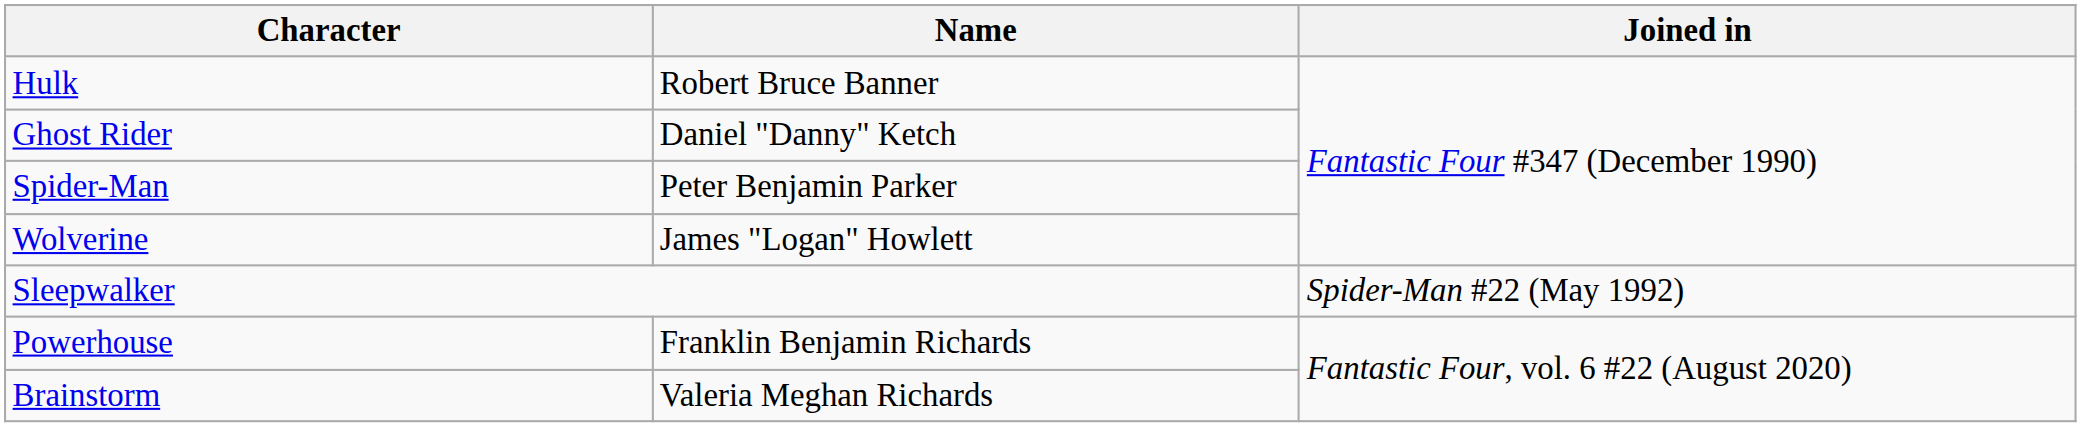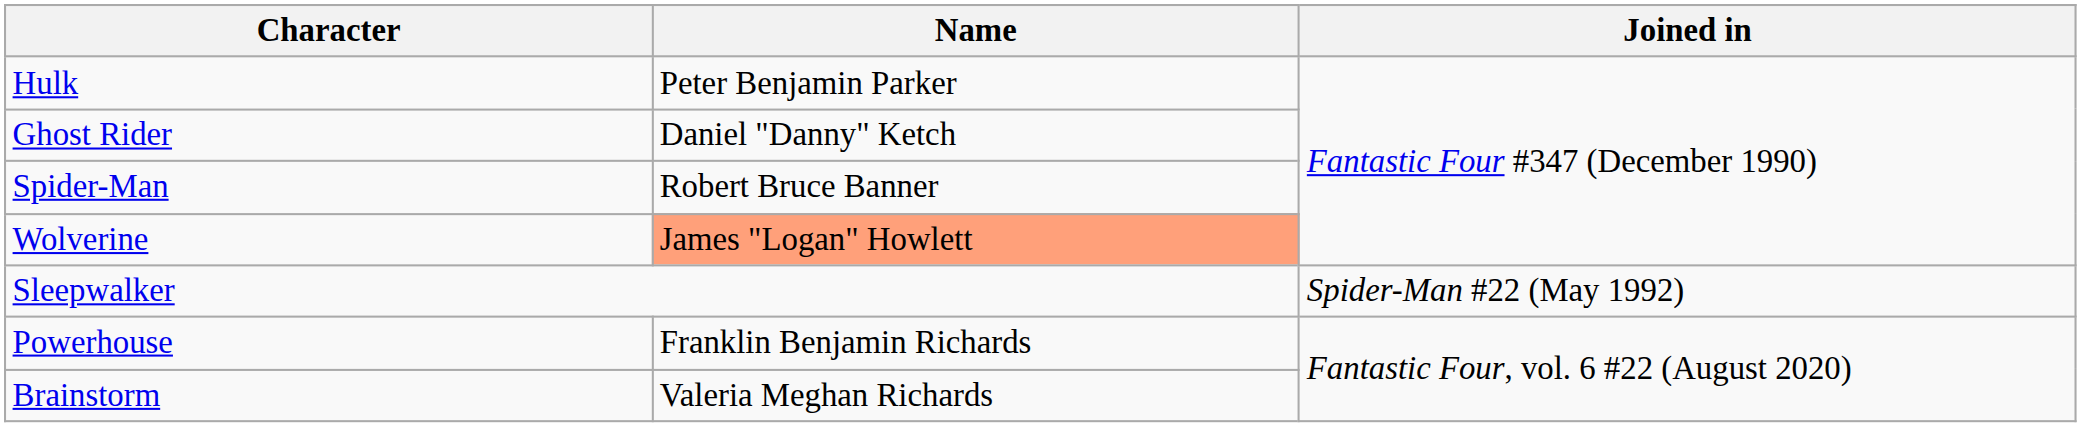Hulk | Name: Robert Bruce Banner -> Peter Benjamin Parker
Spider-Man | Name: Peter Benjamin Parker -> Robert Bruce Banner
Wolverine | Name: no background -> lightsalmon background
